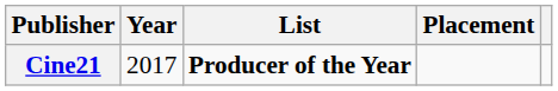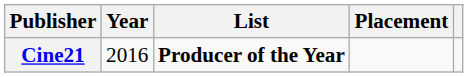Cine21 | Year: 2017 -> 2016
